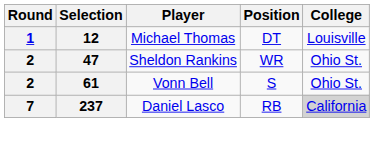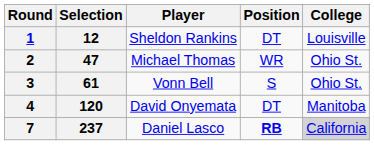12 | Player: Michael Thomas -> Sheldon Rankins
47 | Player: Sheldon Rankins -> Michael Thomas
61 | Round: 2 -> 3
+ row: 4 | 120 | David Onyemata | DT | Manitoba
237 | Position: normal -> bold
